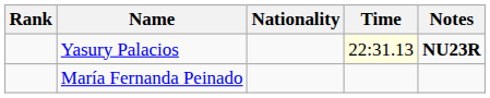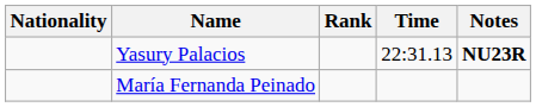columns swapped: Rank <-> Nationality
Yasury Palacios | Time: lightyellow background -> no background
